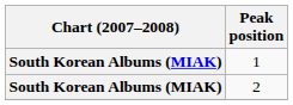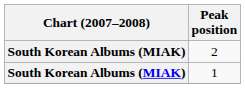rows swapped: 2 <-> 1
